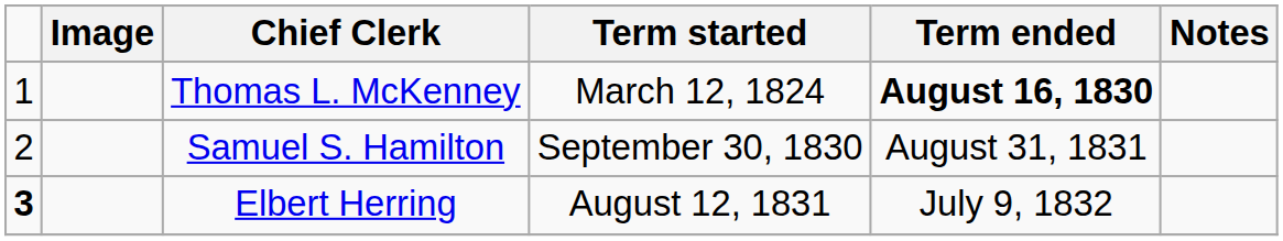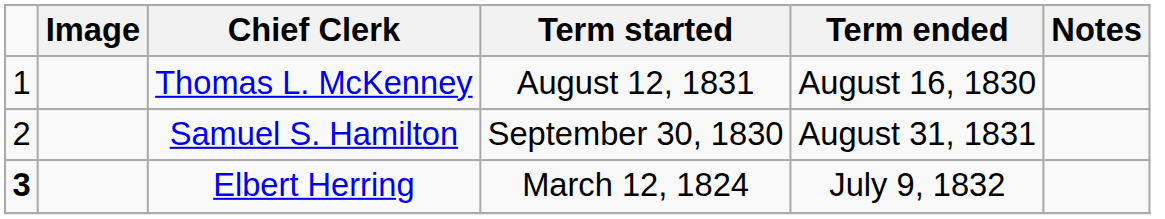Thomas L. McKenney | Term started: March 12, 1824 -> August 12, 1831
Thomas L. McKenney | Term ended: bold -> normal
Elbert Herring | Term started: August 12, 1831 -> March 12, 1824
